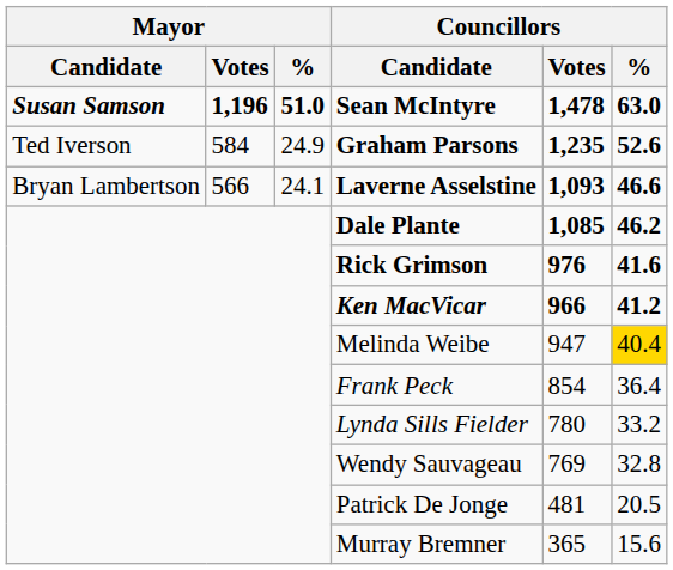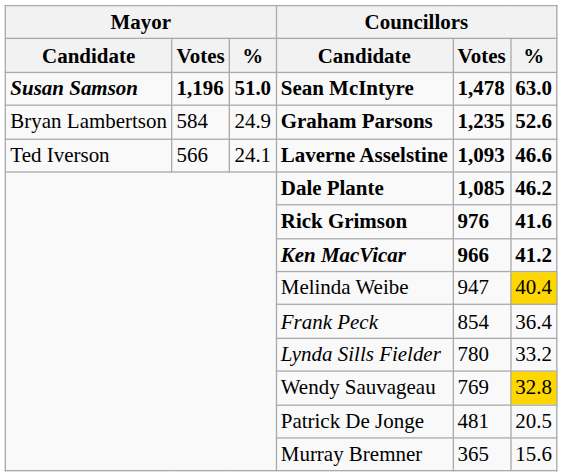Graham Parsons | Mayor / Candidate: Ted Iverson -> Bryan Lambertson
Laverne Asselstine | Mayor / Candidate: Bryan Lambertson -> Ted Iverson
Wendy Sauvageau | Councillors / %: no background -> gold background
